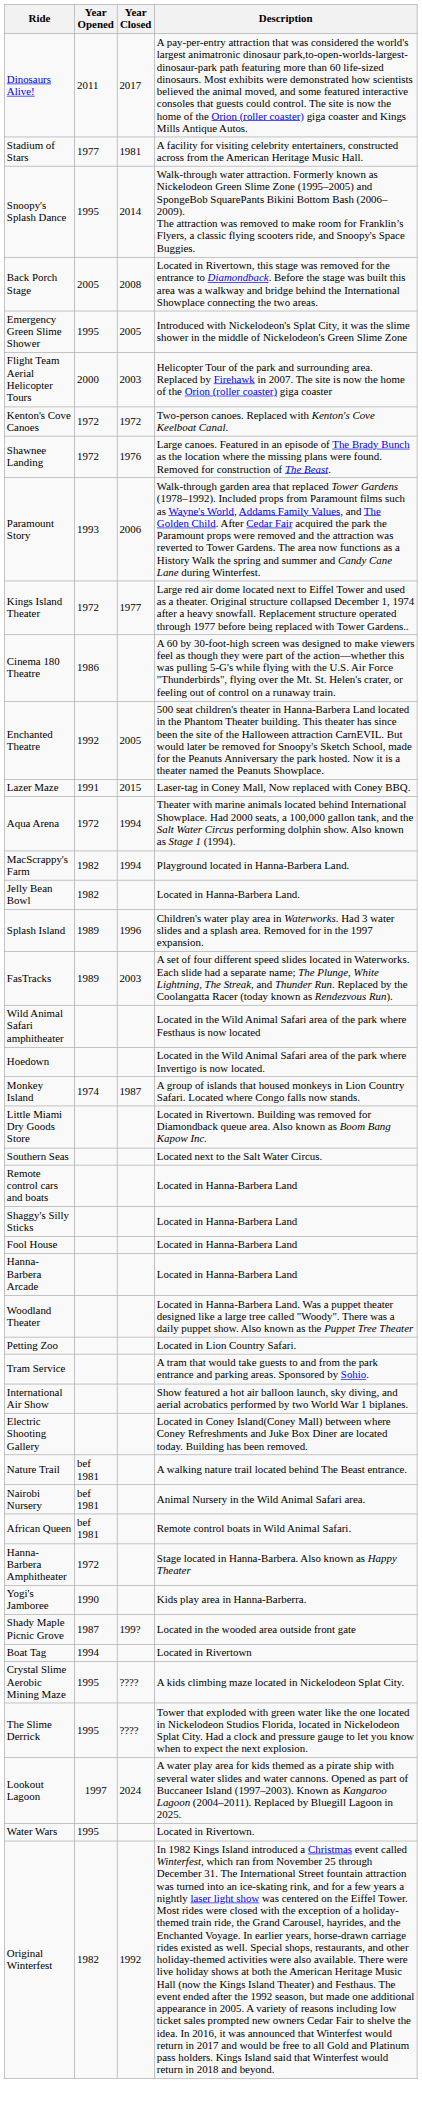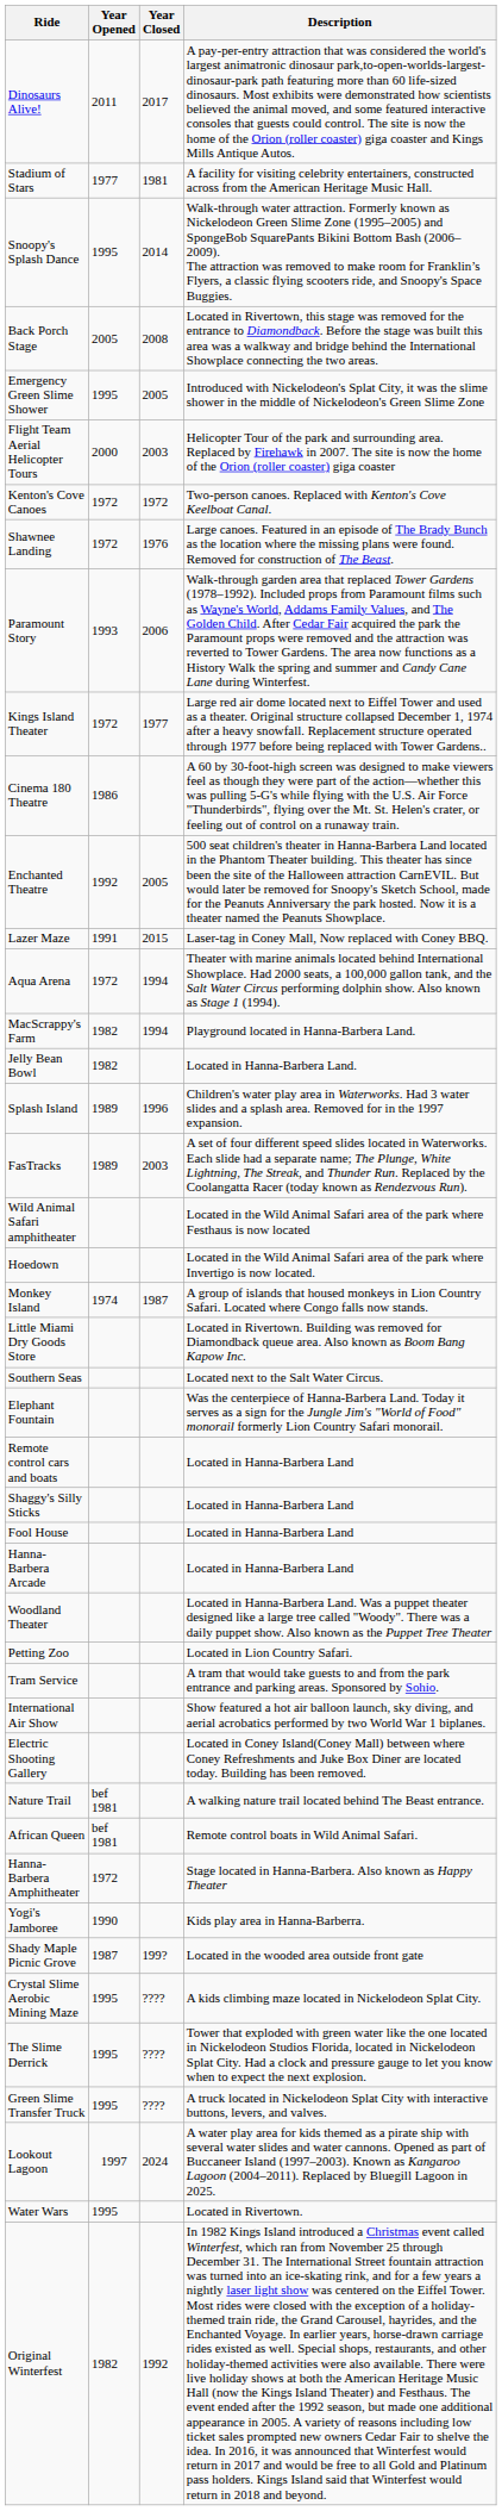+ row: Elephant Fountain | Was the centerpiece of Hanna-Barbera Land. Today it serves as a sign for the Jungle Jim's "World of Food" monorail formerly Lion Country Safari monorail.
- row: Nairobi Nursery | bef 1981 | Animal Nursery in the Wild Animal Safari area.
- row: Boat Tag | 1994 | Located in Rivertown
+ row: Green Slime Transfer Truck | 1995 | ???? | A truck located in Nickelodeon Splat City with interactive buttons, levers, and valves.
